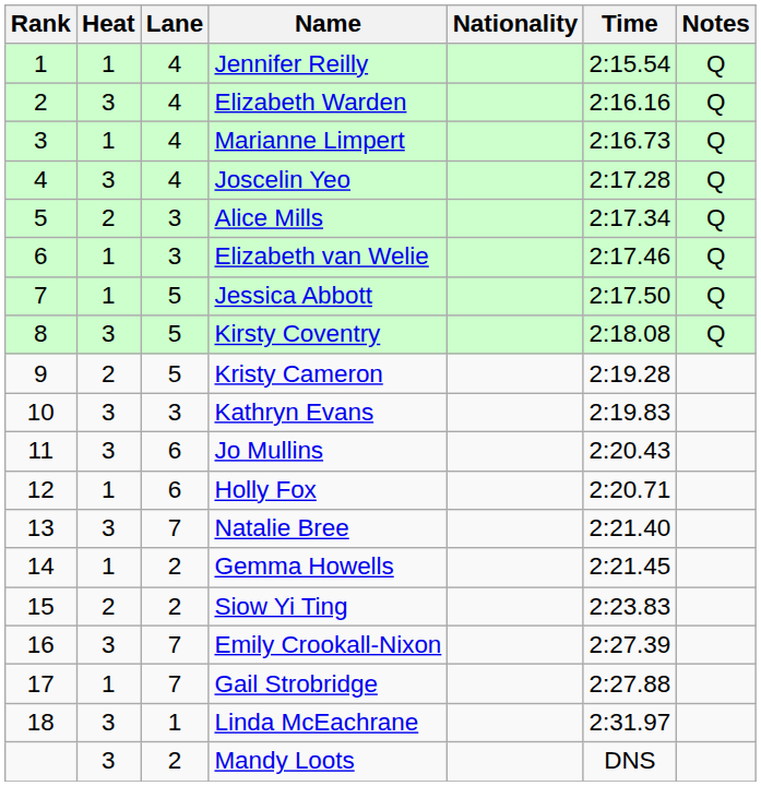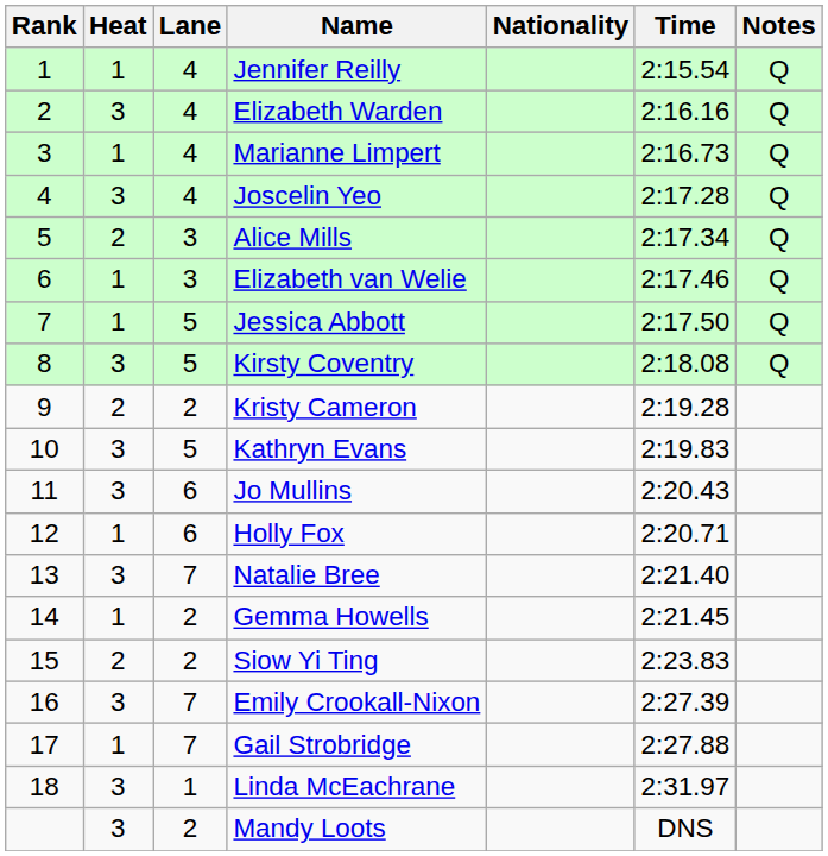Kristy Cameron | Lane: 5 -> 2
Kathryn Evans | Lane: 3 -> 5
